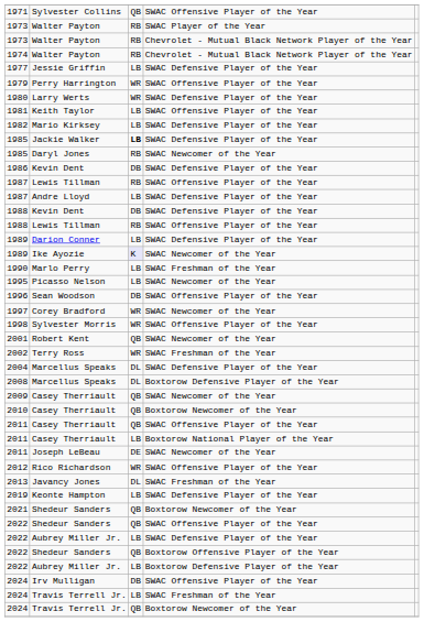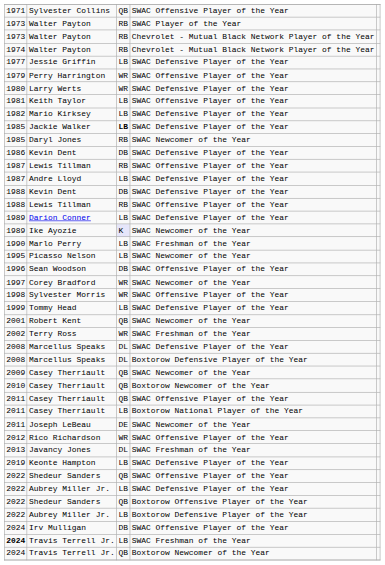+ row: 1999 | Tommy Head | LB | SWAC Defensive Player of the Year
Marcellus Speaks / SWAC Defensive Player of the Year | column 1: 2004 -> 2008
- row: 2021 | Shedeur Sanders | QB | Boxtorow Newcomer of the Year
Travis Terrell Jr. / SWAC Freshman of the Year | column 1: normal -> bold
